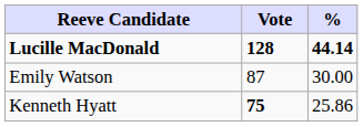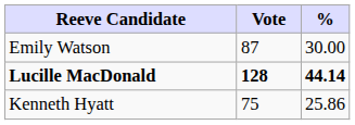rows swapped: Lucille MacDonald <-> Emily Watson
Kenneth Hyatt | Vote: bold -> normal
